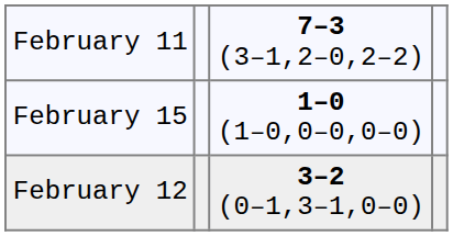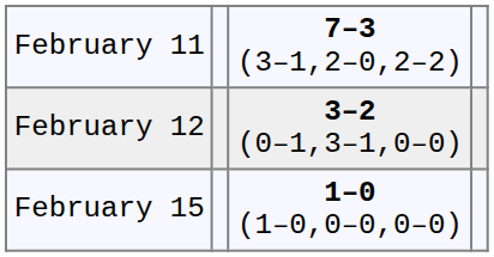rows swapped: February 12 <-> February 15
